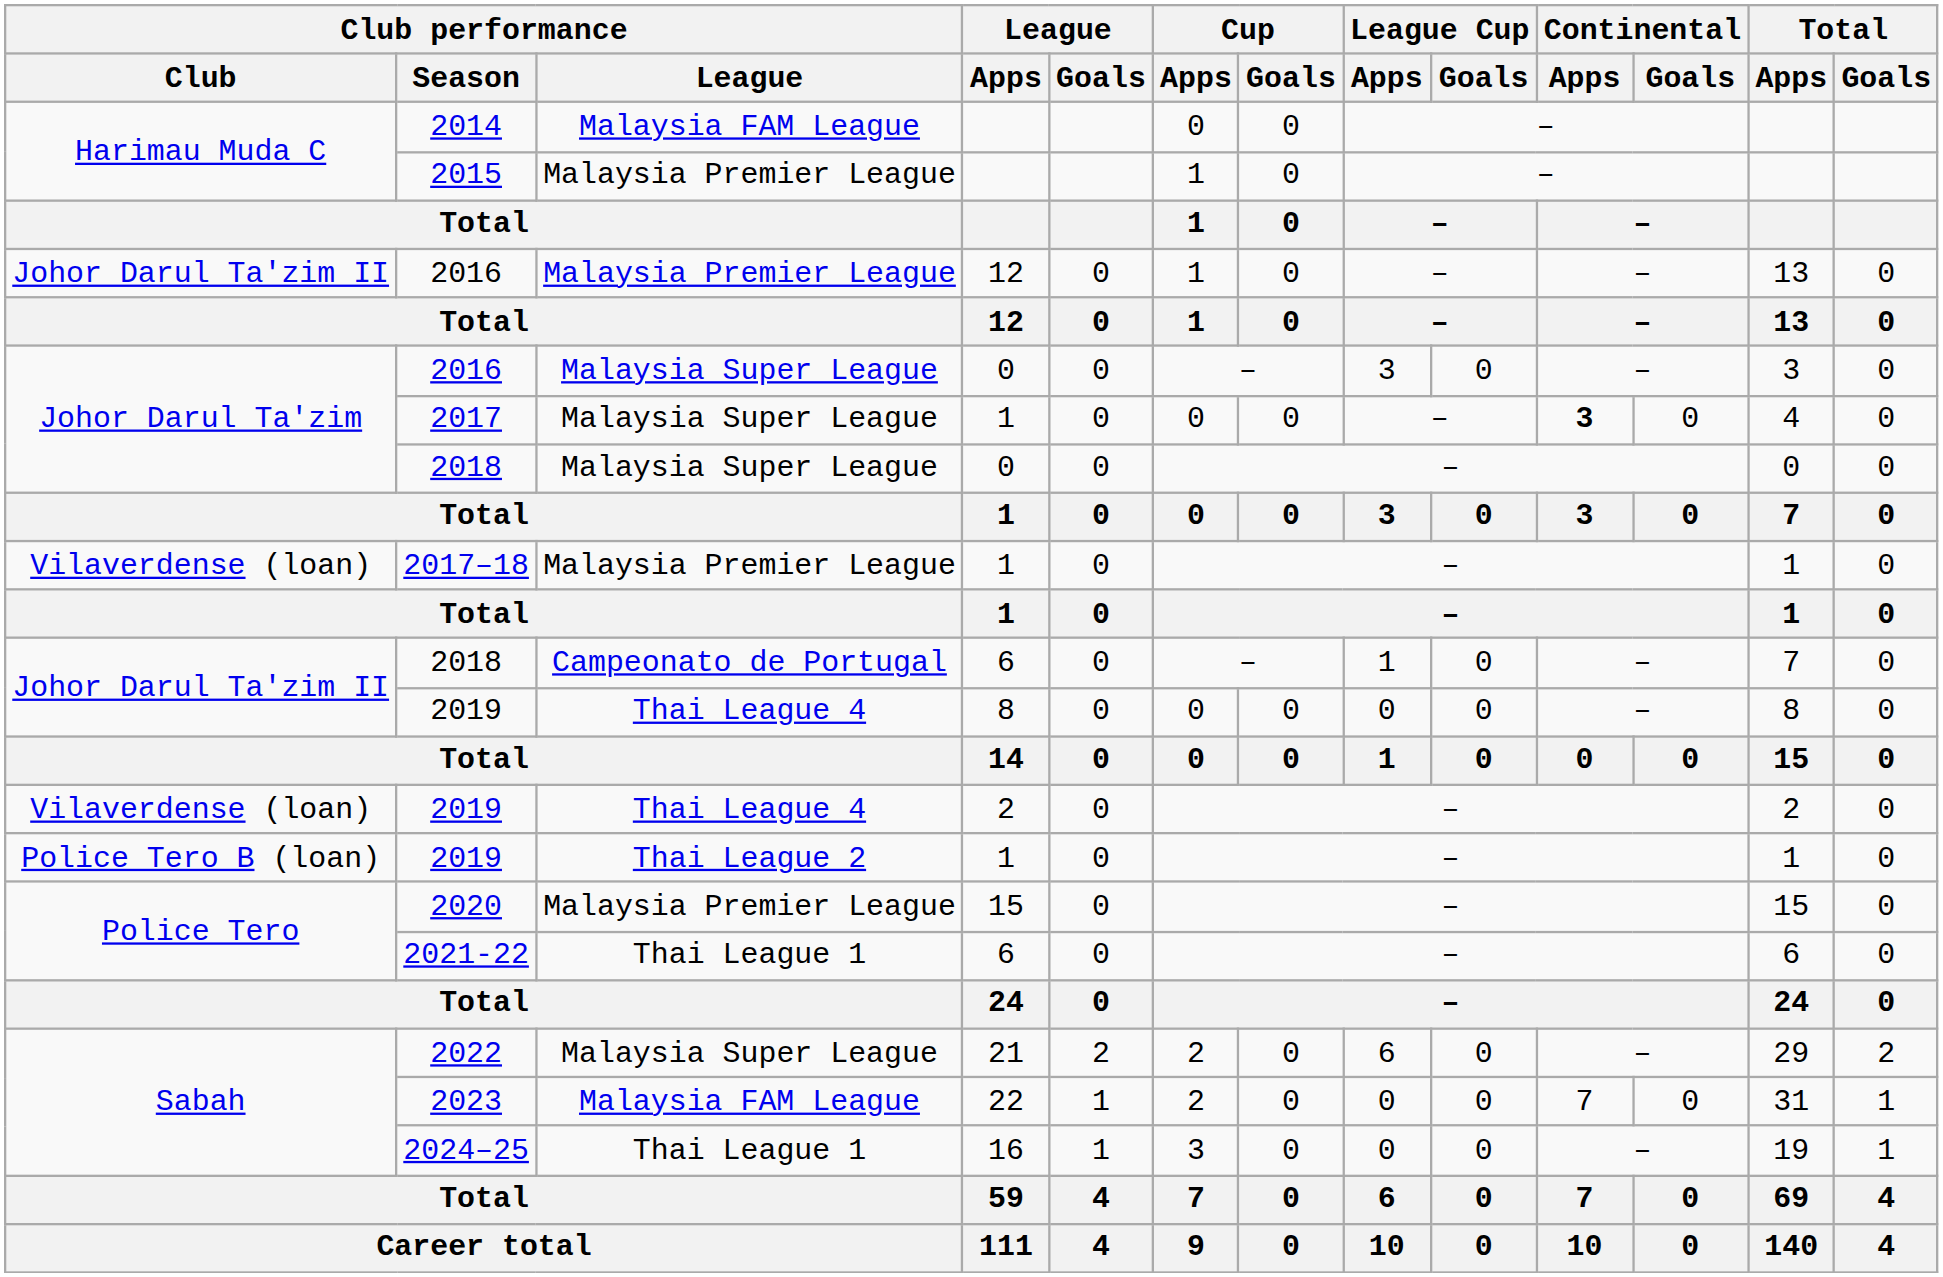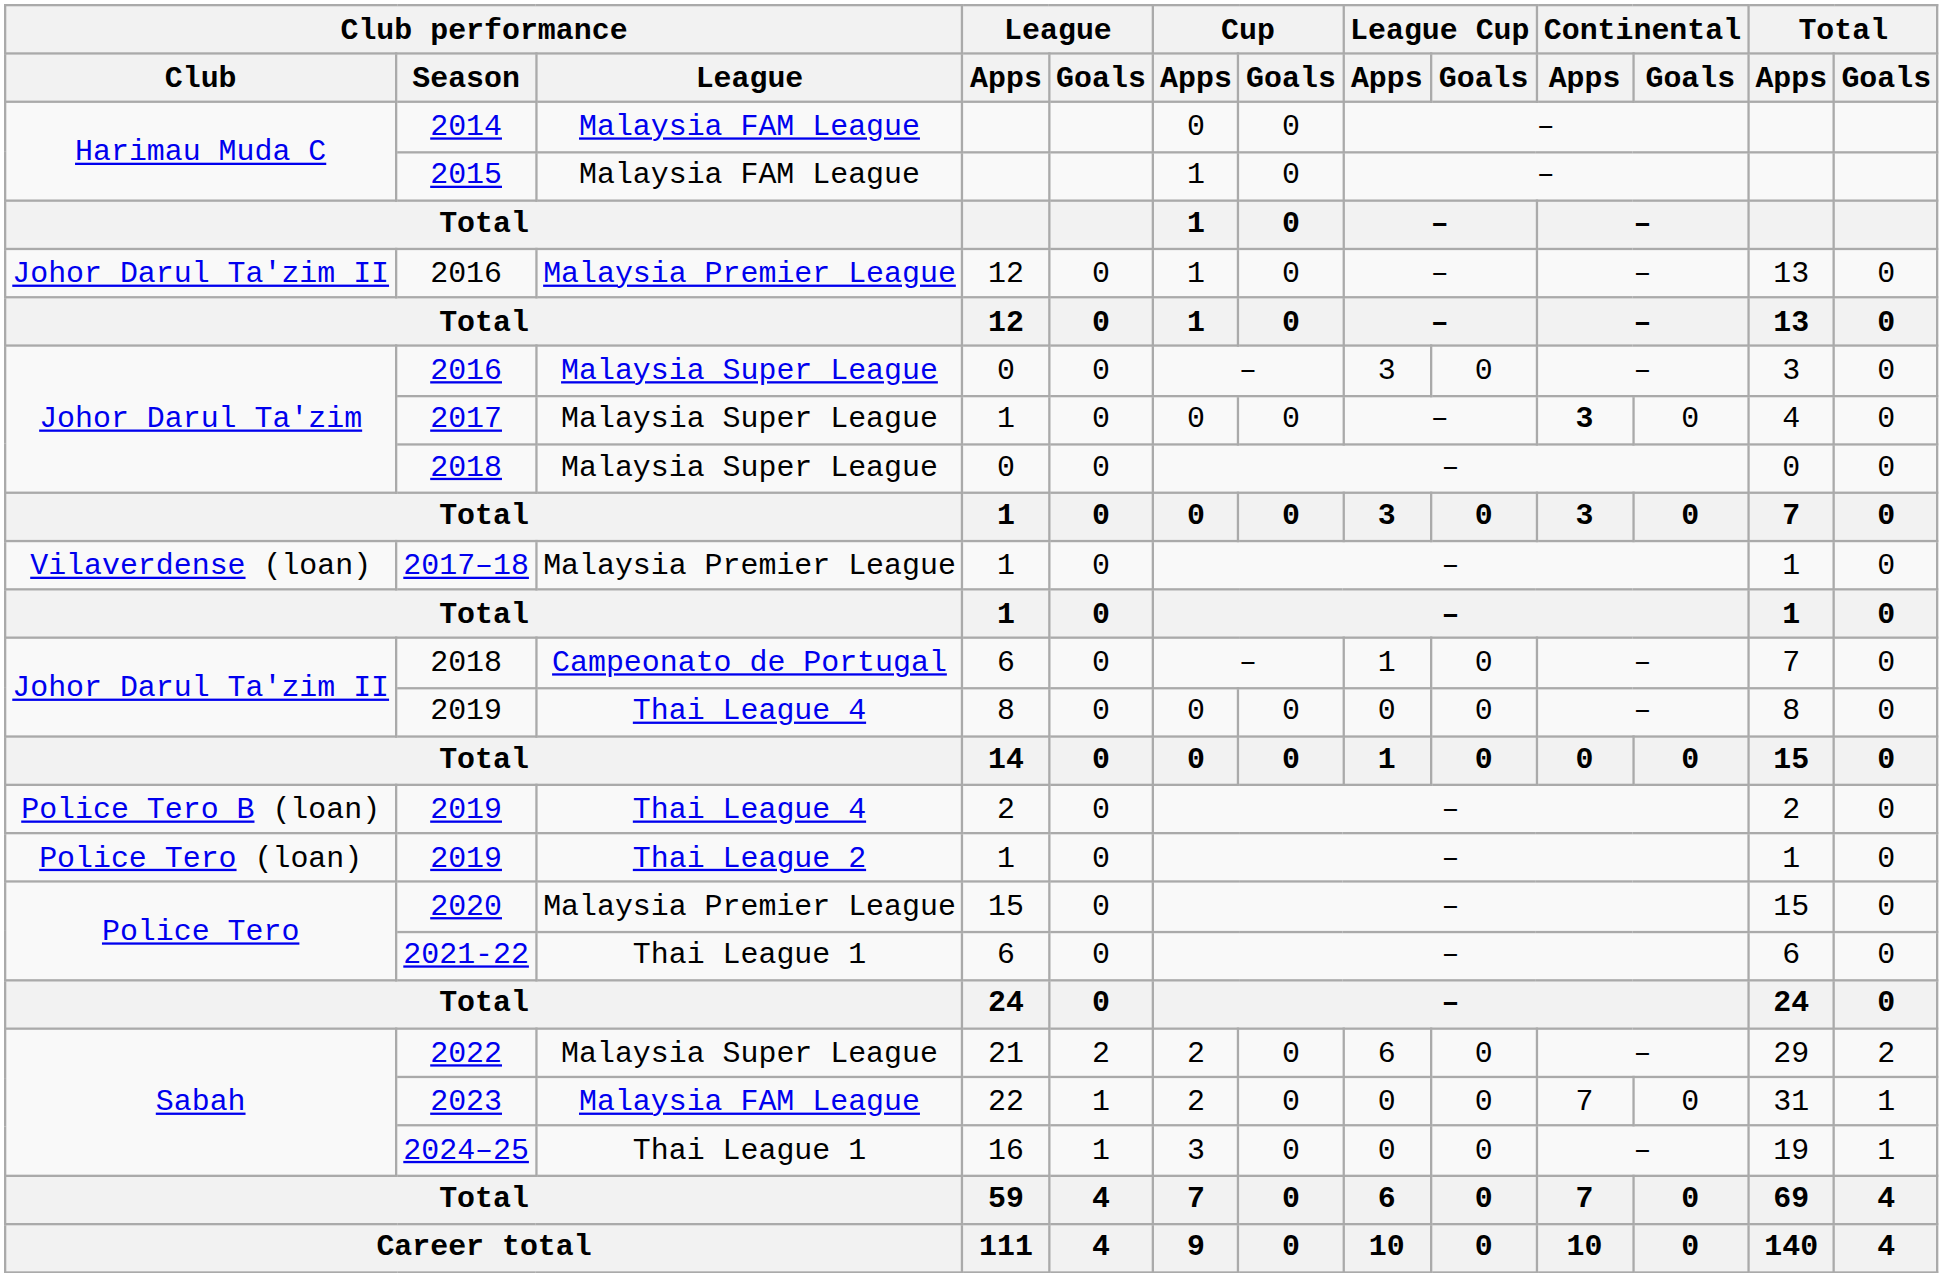2015 | Club performance / League: Malaysia Premier League -> Malaysia FAM League
2019 / 2 | Club performance / Club: Vilaverdense (loan) -> Police Tero B (loan)
2019 / 1 | Club performance / Club: Police Tero B (loan) -> Police Tero (loan)
